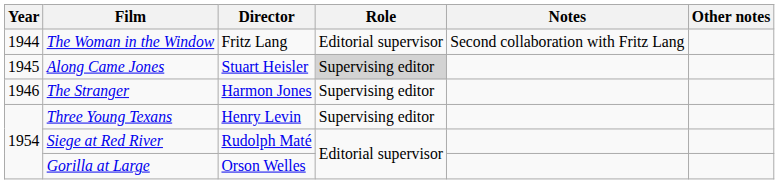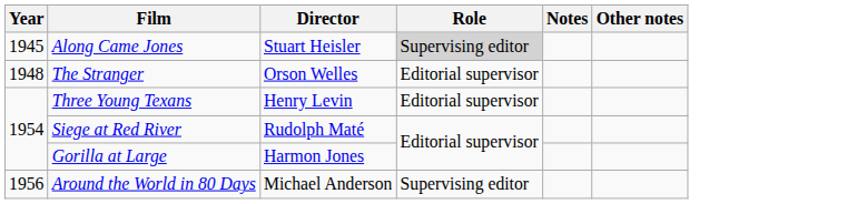- row: 1944 | The Woman in the Window | Fritz Lang | Editorial supervisor | Second collaboration with Fritz Lang
The Stranger | Year: 1946 -> 1948
The Stranger | Director: Harmon Jones -> Orson Welles
The Stranger | Role: Supervising editor -> Editorial supervisor
Three Young Texans | Role: Supervising editor -> Editorial supervisor
Gorilla at Large | Director: Orson Welles -> Harmon Jones
+ row: 1956 | Around the World in 80 Days | Michael Anderson | Supervising editor
